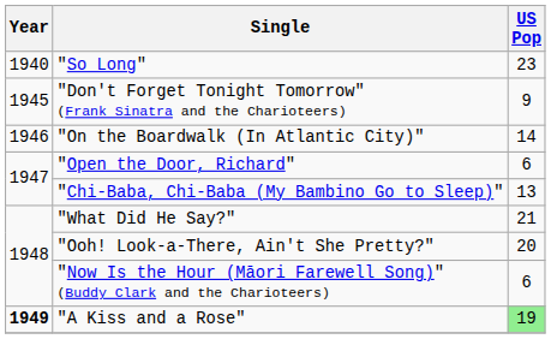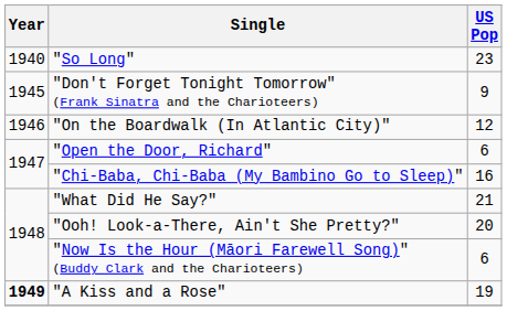"On the Boardwalk (In Atlantic City)" | US Pop: 14 -> 12
"Chi-Baba, Chi-Baba (My Bambino Go to Sleep)" | US Pop: 13 -> 16
"A Kiss and a Rose" | US Pop: lightgreen background -> no background
